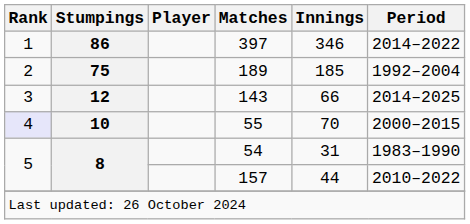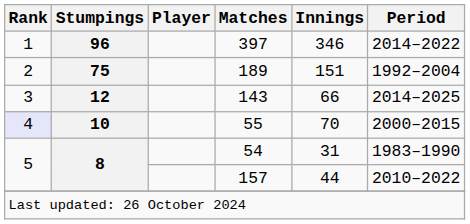397 | Stumpings: 86 -> 96
189 | Innings: 185 -> 151
